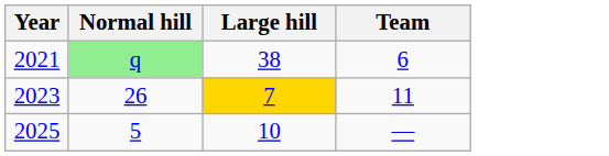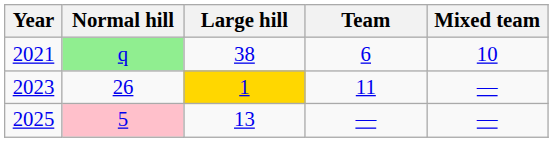+ column: Mixed team | 10 | — | —
2023 | Large hill: 7 -> 1
2025 | Normal hill: no background -> pink background
2025 | Large hill: 10 -> 13
